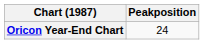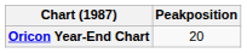Oricon Year-End Chart | Peakposition: 24 -> 20
